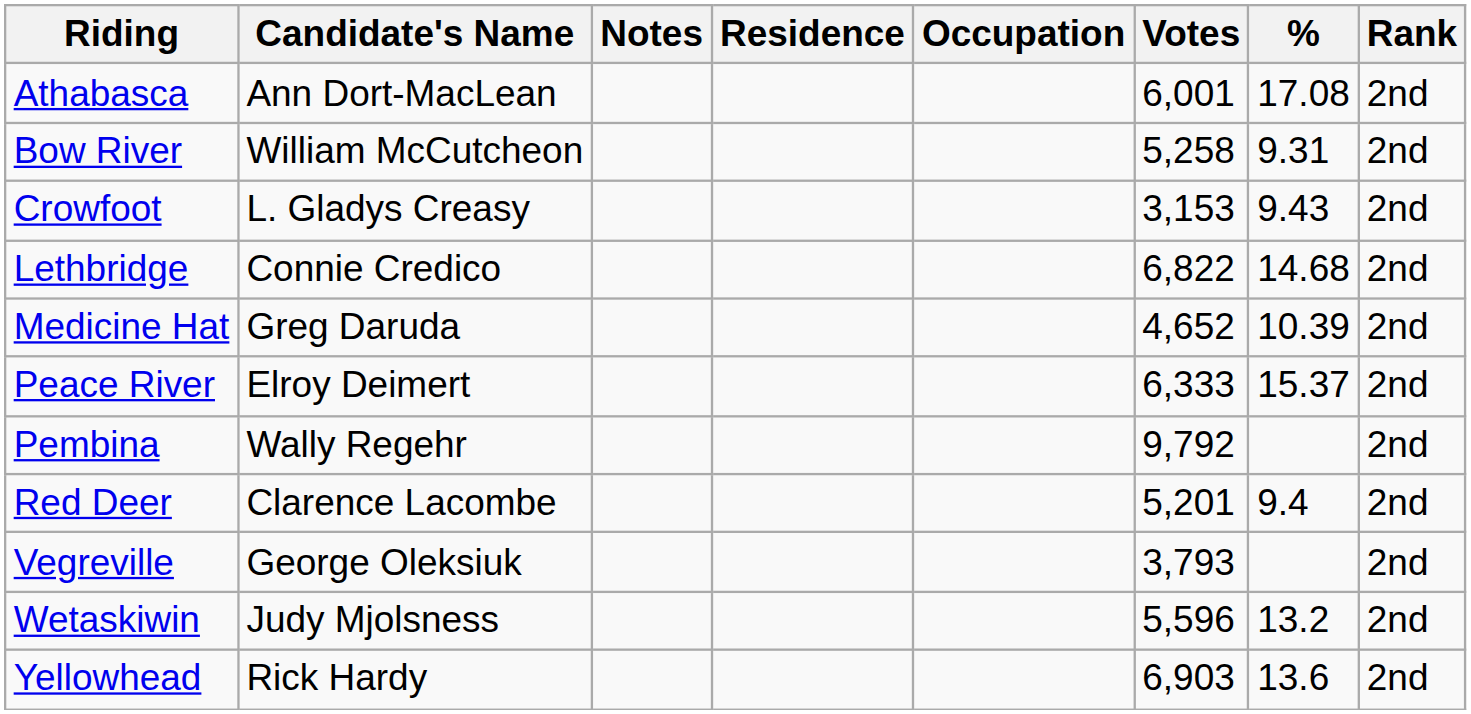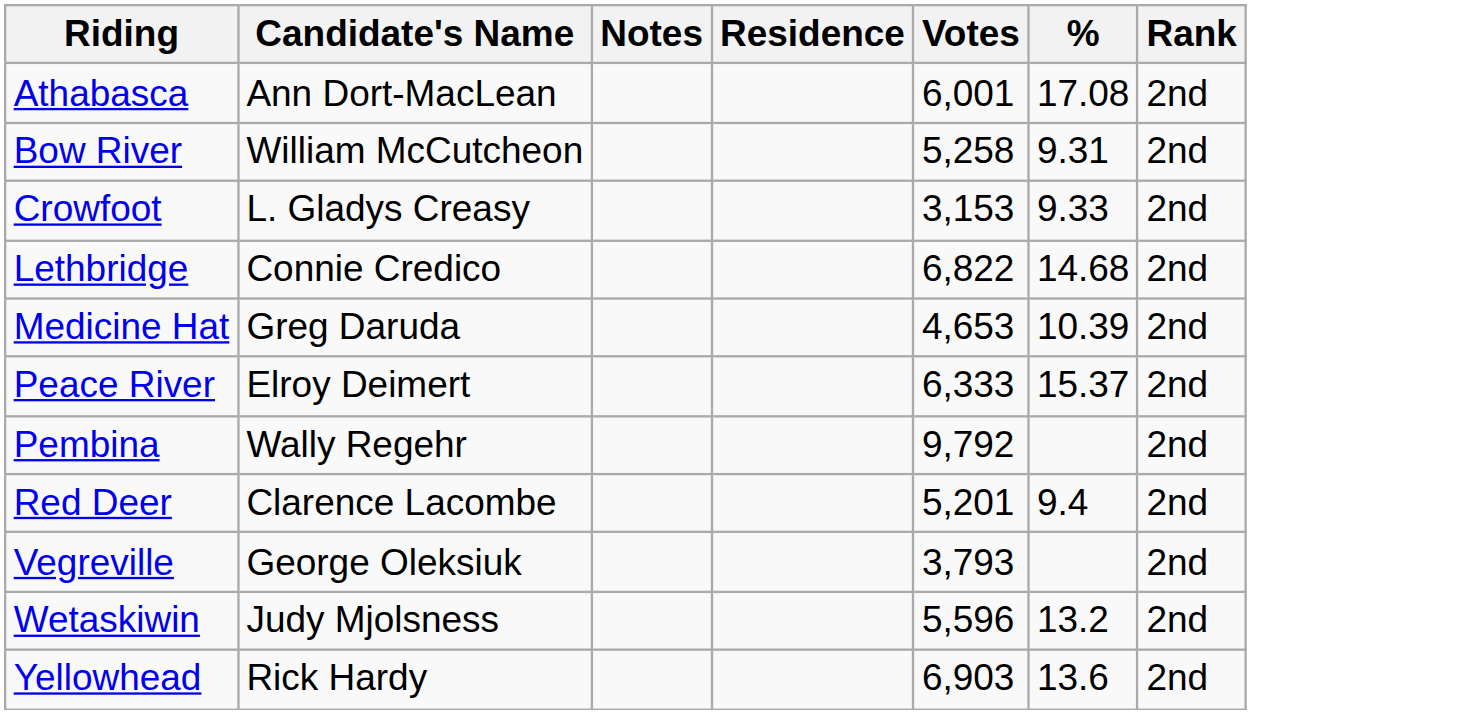- column: Occupation
Crowfoot | %: 9.43 -> 9.33
Medicine Hat | Votes: 4,652 -> 4,653
